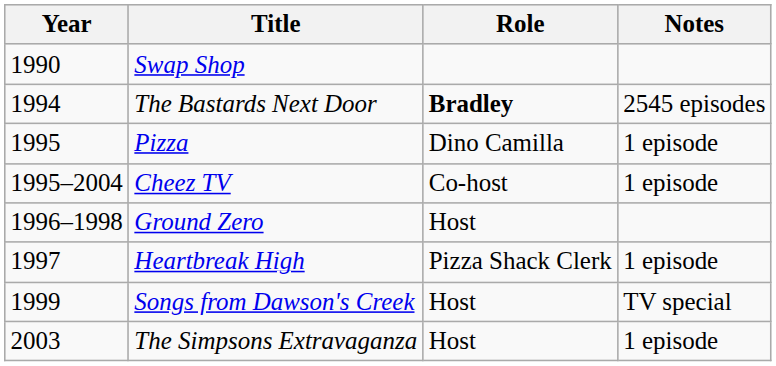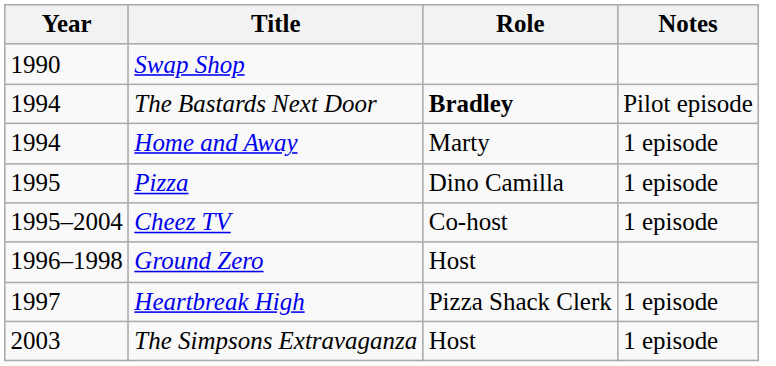The Bastards Next Door | Notes: 2545 episodes -> Pilot episode
+ row: 1994 | Home and Away | Marty | 1 episode
- row: 1999 | Songs from Dawson's Creek | Host | TV special
